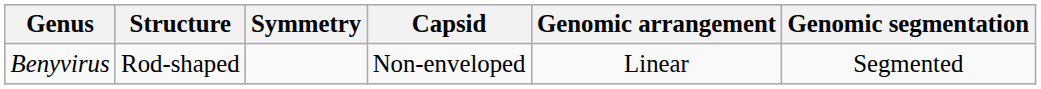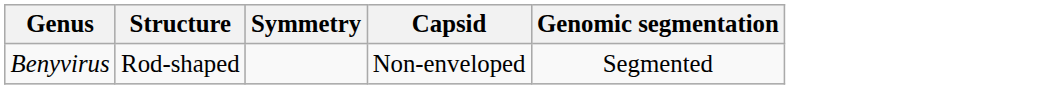- column: Genomic arrangement | Linear
